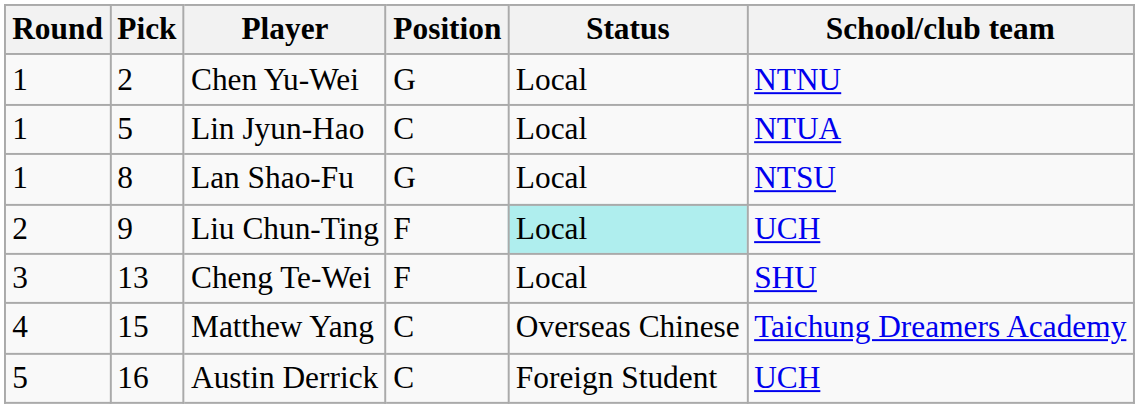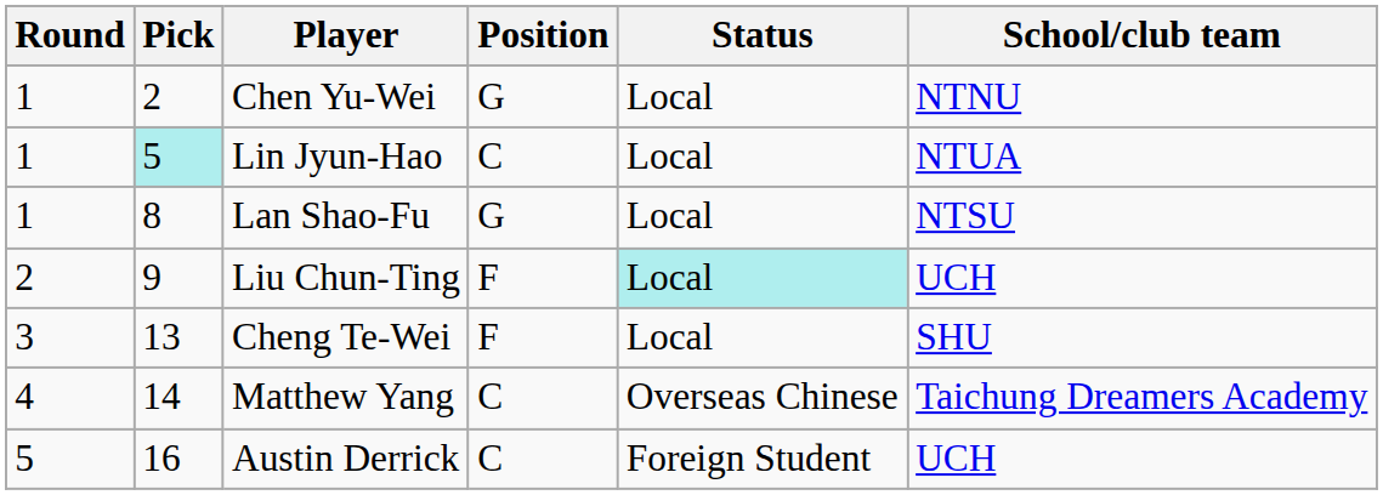Lin Jyun-Hao | Pick: no background -> paleturquoise background
Matthew Yang | Pick: 15 -> 14
